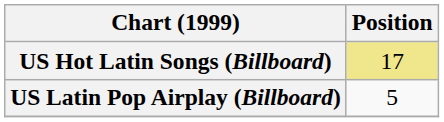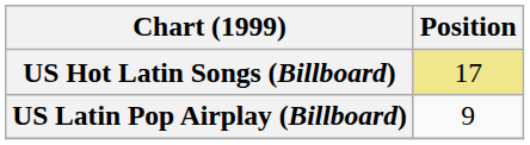US Latin Pop Airplay (Billboard) | Position: 5 -> 9
